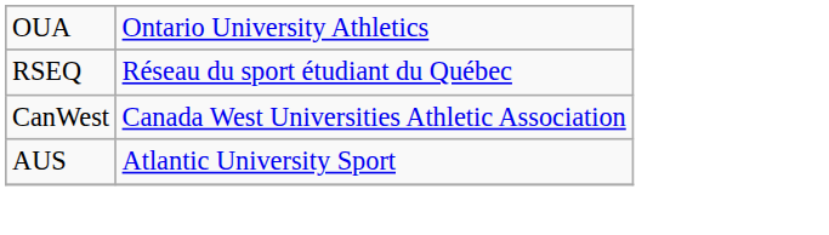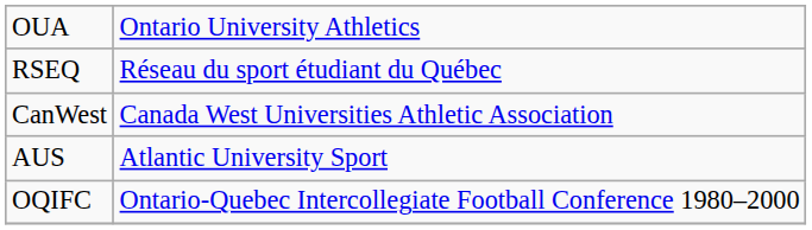+ row: OQIFC | Ontario-Quebec Intercollegiate Football Conference 1980–2000
